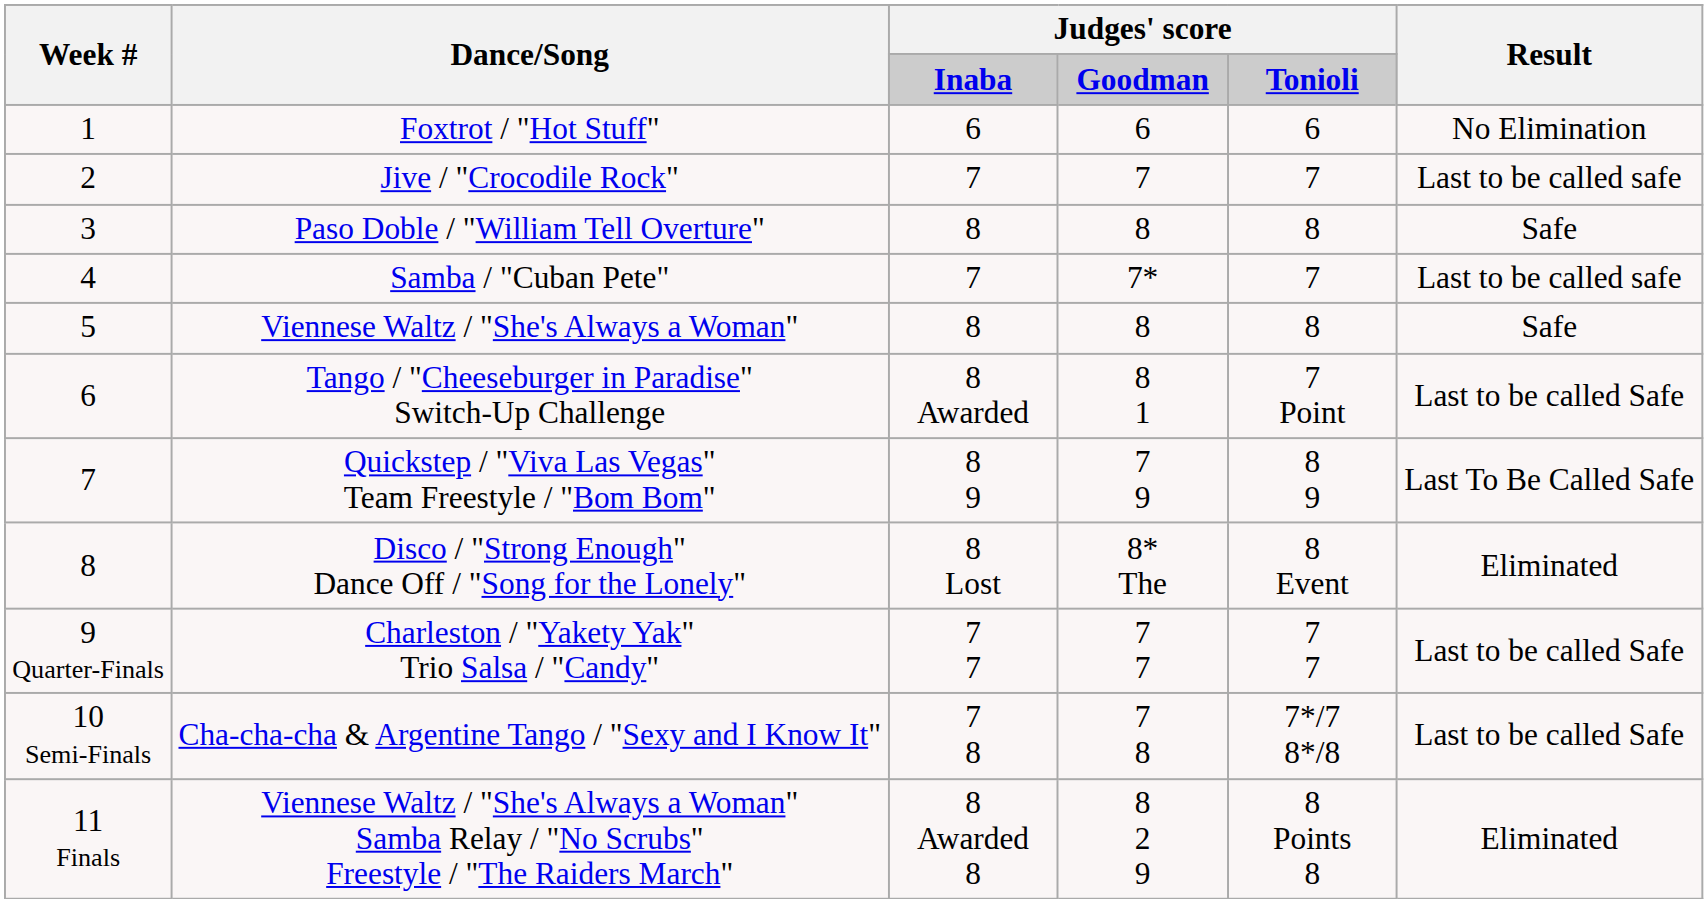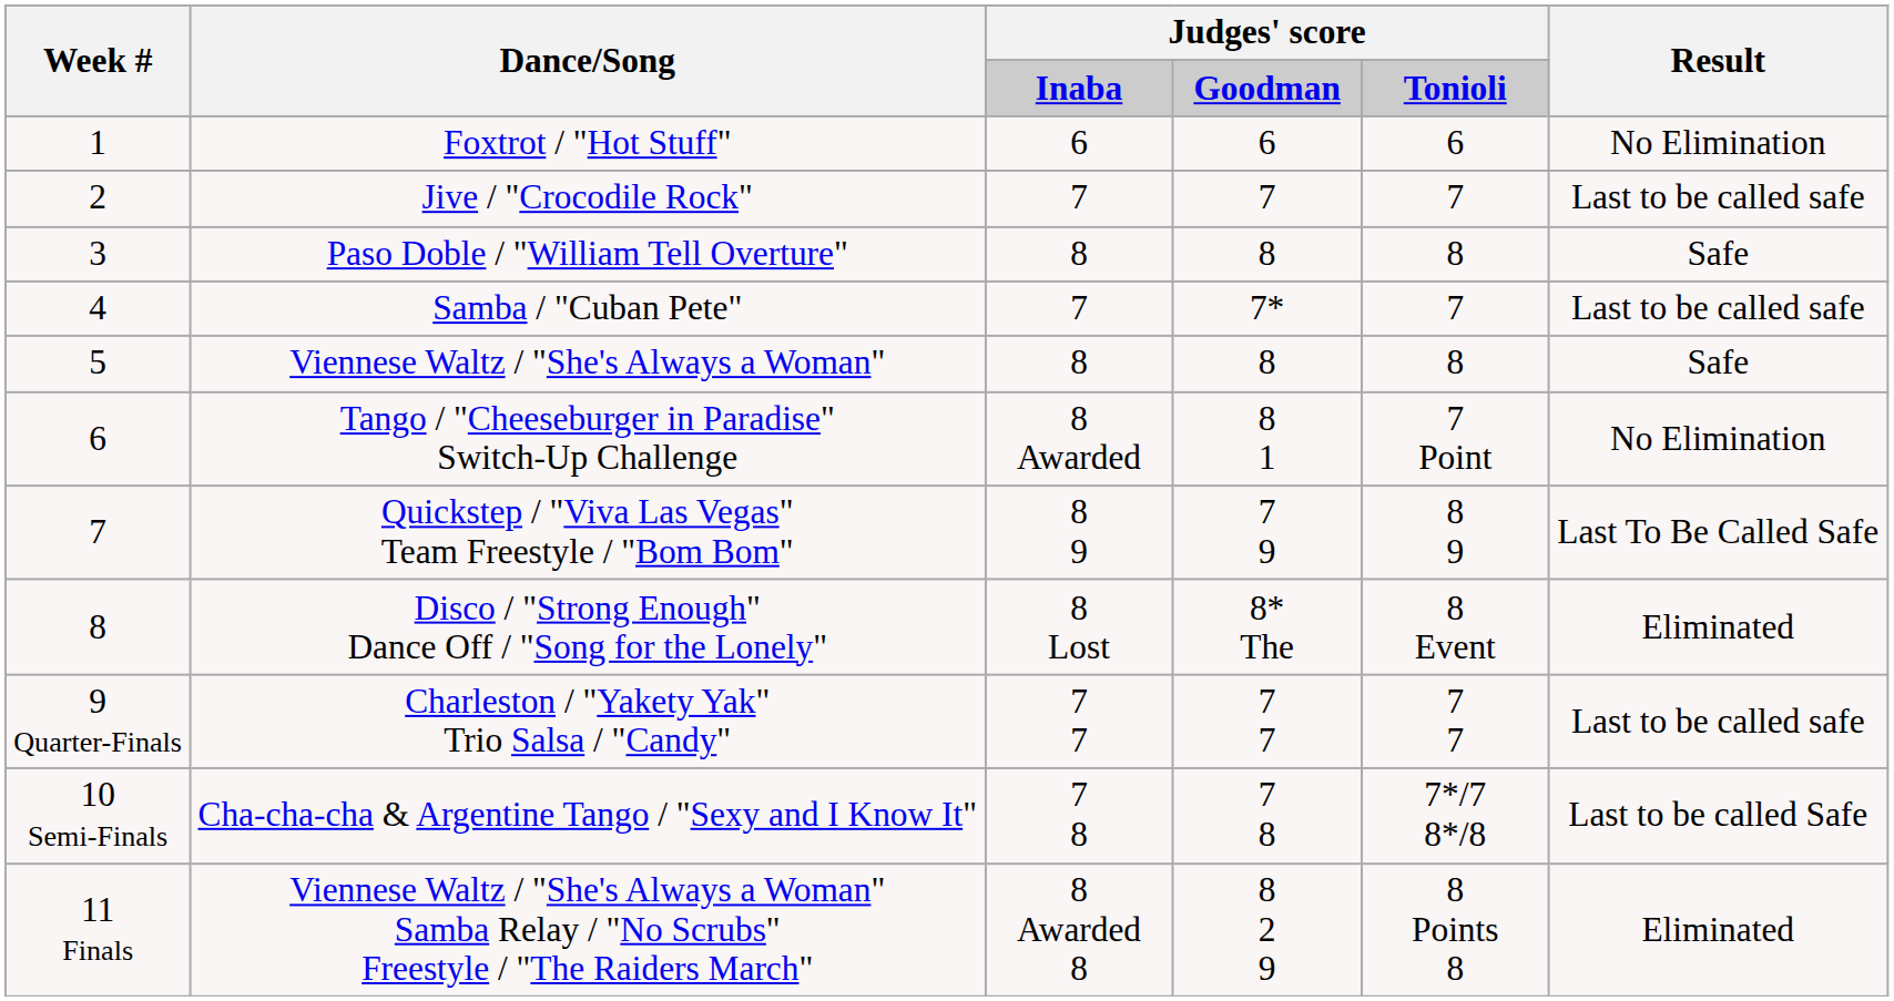Tango / "Cheeseburger in Paradise" Switch-Up Challenge | Result: Last to be called Safe -> No Elimination
Charleston / "Yakety Yak" Trio Salsa / "Candy" | Result: Last to be called Safe -> Last to be called safe
